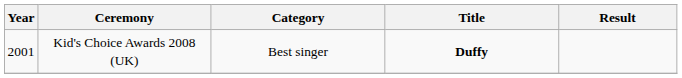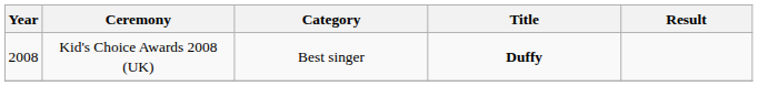Kid's Choice Awards 2008 (UK) | Year: 2001 -> 2008
